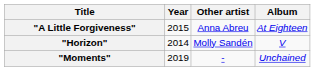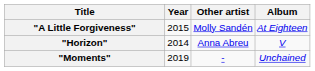"A Little Forgiveness" | Other artist: Anna Abreu -> Molly Sandén
"Horizon" | Other artist: Molly Sandén -> Anna Abreu
